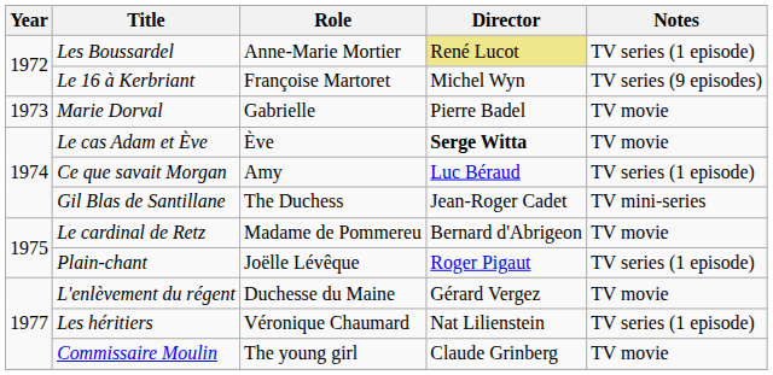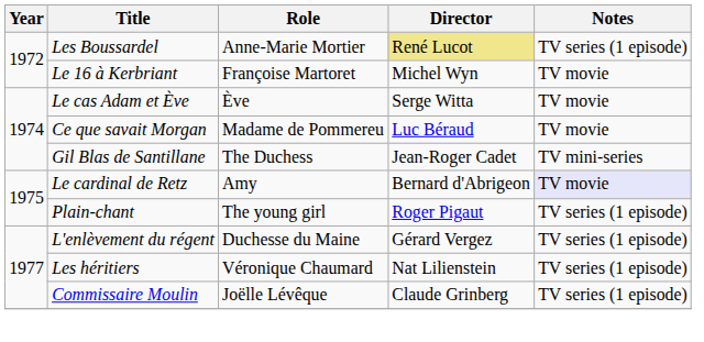Le 16 à Kerbriant | Notes: TV series (9 episodes) -> TV movie
- row: 1973 | Marie Dorval | Gabrielle | Pierre Badel | TV movie
Le cas Adam et Ève | Director: bold -> normal
Ce que savait Morgan | Role: Amy -> Madame de Pommereu
Ce que savait Morgan | Notes: TV series (1 episode) -> TV movie
Le cardinal de Retz | Role: Madame de Pommereu -> Amy
Le cardinal de Retz | Notes: no background -> lavender background
Plain-chant | Role: Joëlle Lévêque -> The young girl
L'enlèvement du régent | Notes: TV movie -> TV series (1 episode)
Commissaire Moulin | Role: The young girl -> Joëlle Lévêque
Commissaire Moulin | Notes: TV movie -> TV series (1 episode)
